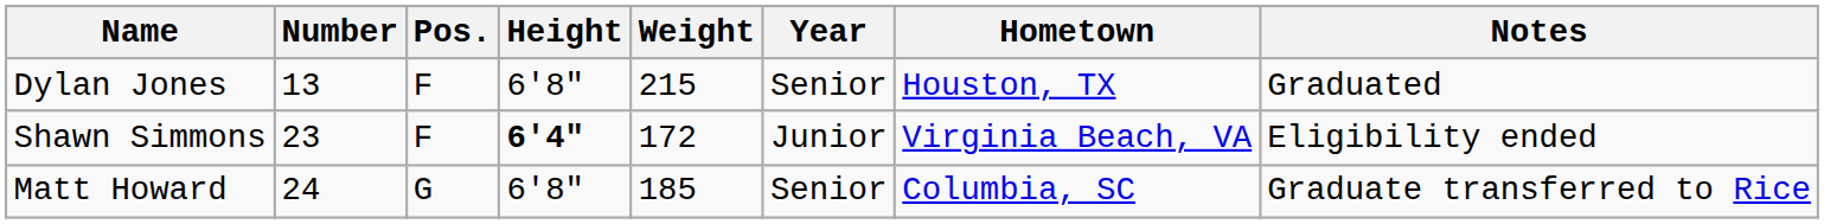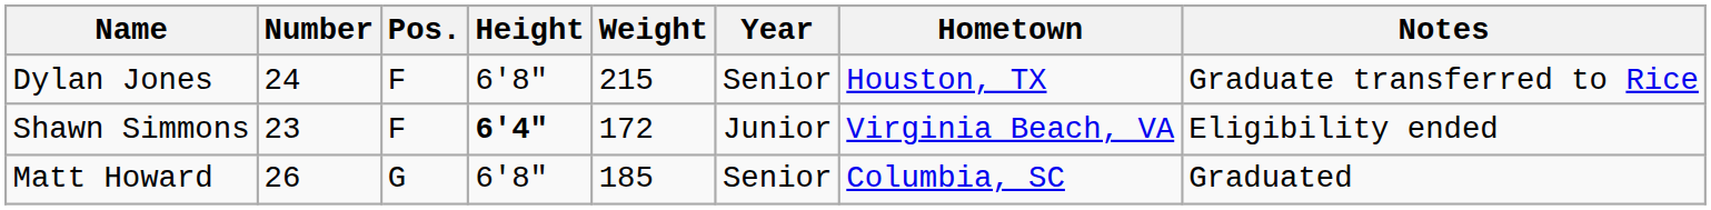Dylan Jones | Number: 13 -> 24
Dylan Jones | Notes: Graduated -> Graduate transferred to Rice
Matt Howard | Number: 24 -> 26
Matt Howard | Notes: Graduate transferred to Rice -> Graduated
